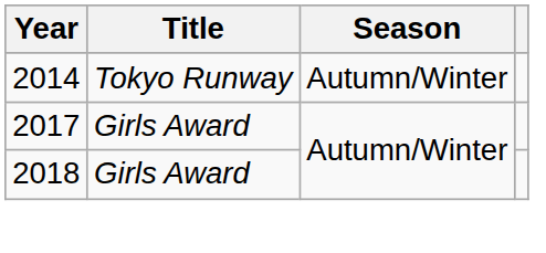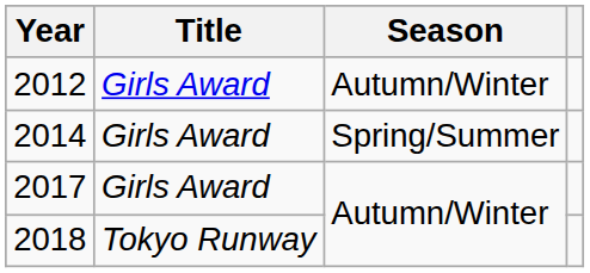+ row: 2012 | Girls Award | Autumn/Winter
2014 | Title: Tokyo Runway -> Girls Award
2014 | Season: Autumn/Winter -> Spring/Summer
2018 | Title: Girls Award -> Tokyo Runway
